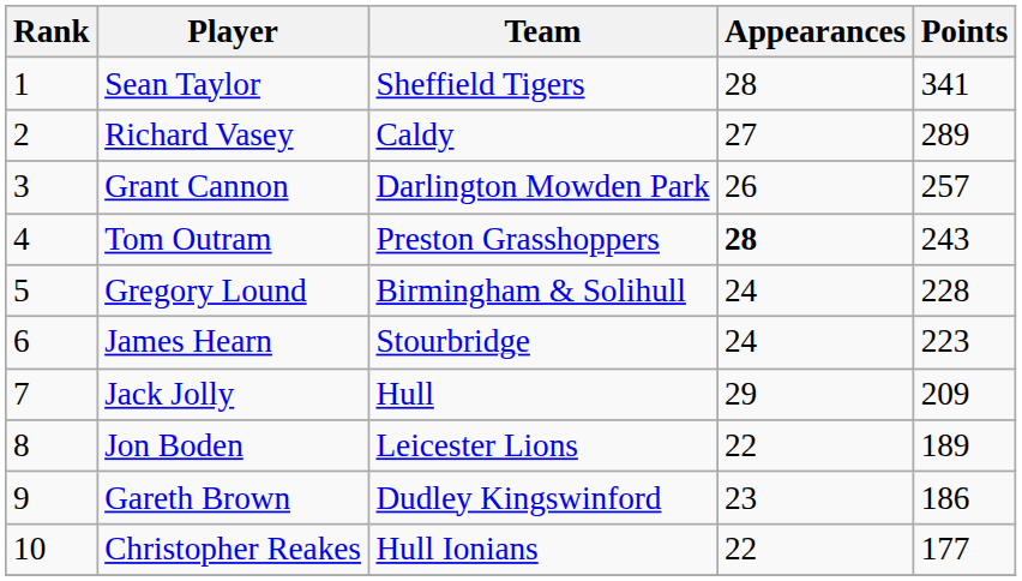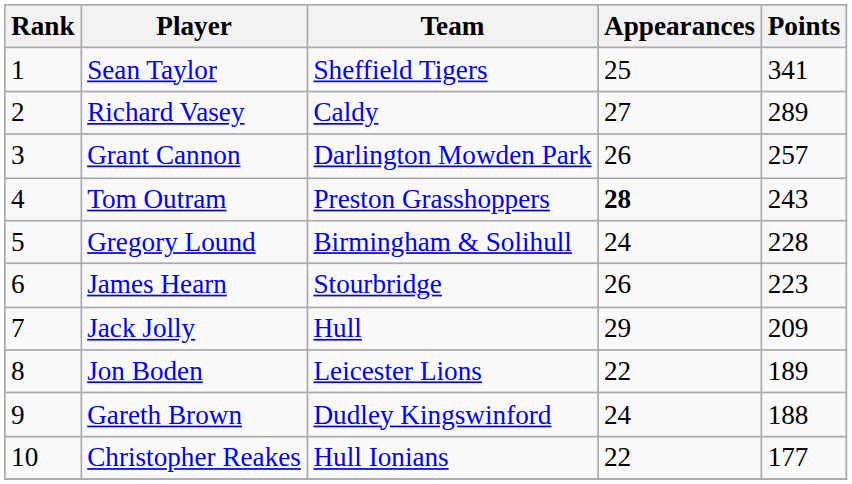Sean Taylor | Appearances: 28 -> 25
James Hearn | Appearances: 24 -> 26
Gareth Brown | Appearances: 23 -> 24
Gareth Brown | Points: 186 -> 188
